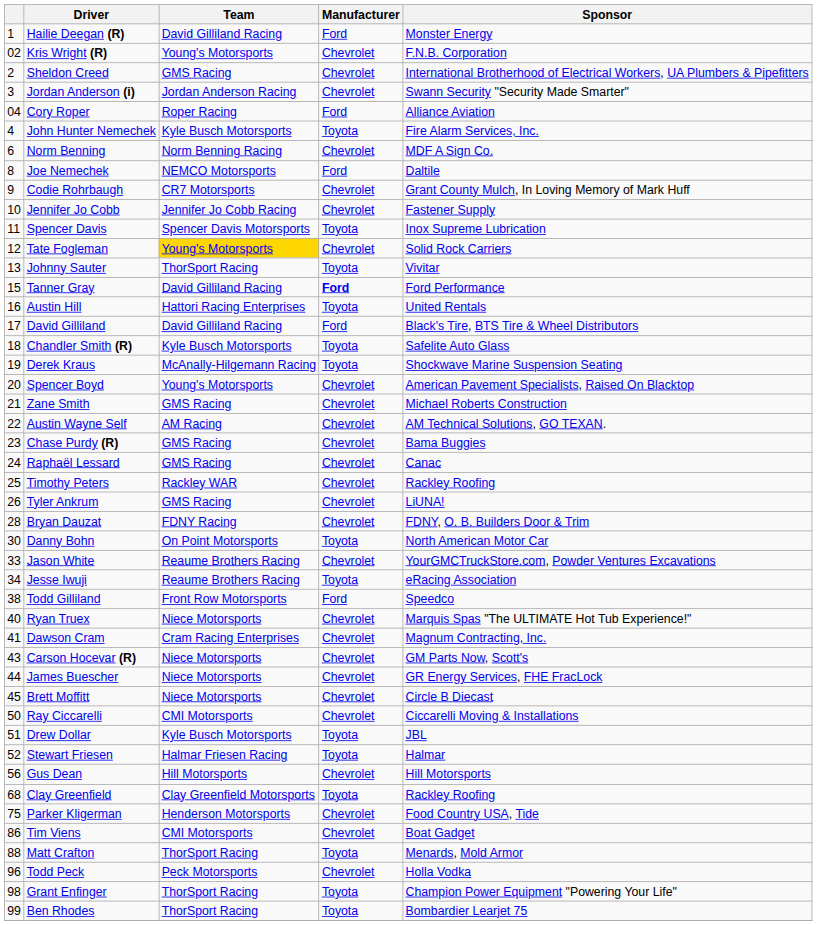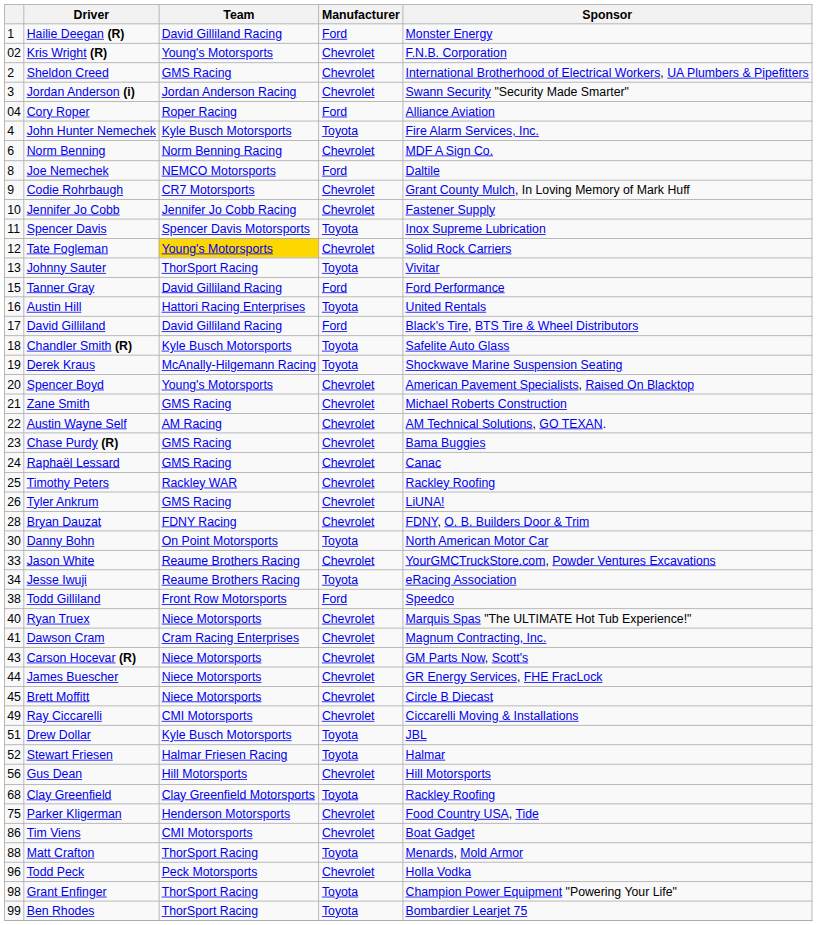Tanner Gray | Manufacturer: bold -> normal
Ray Ciccarelli | column 1: 50 -> 49
